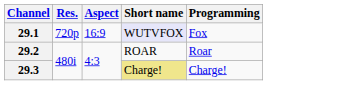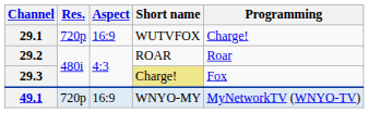29.1 | Short name: lavender background -> no background
29.1 | Programming: Fox -> Charge!
29.3 | Programming: Charge! -> Fox
+ row: 49.1 | 720p | 16:9 | WNYO-MY | MyNetworkTV (WNYO-TV)
